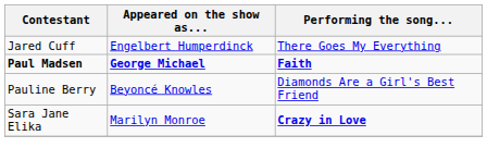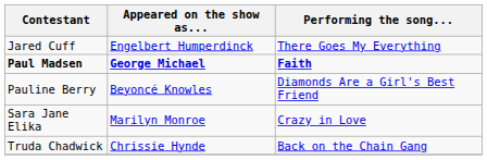Sara Jane Elika | Performing the song...: bold -> normal
+ row: Truda Chadwick | Chrissie Hynde | Back on the Chain Gang
